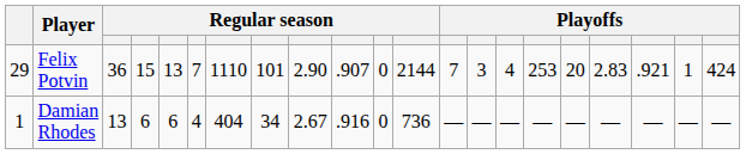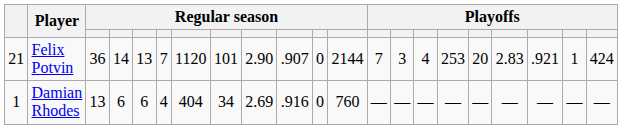Felix Potvin | column 1: 29 -> 21
Felix Potvin | column 4: 15 -> 14
Felix Potvin | column 7: 1110 -> 1120
Damian Rhodes | column 9: 2.67 -> 2.69
Damian Rhodes | column 12: 736 -> 760
